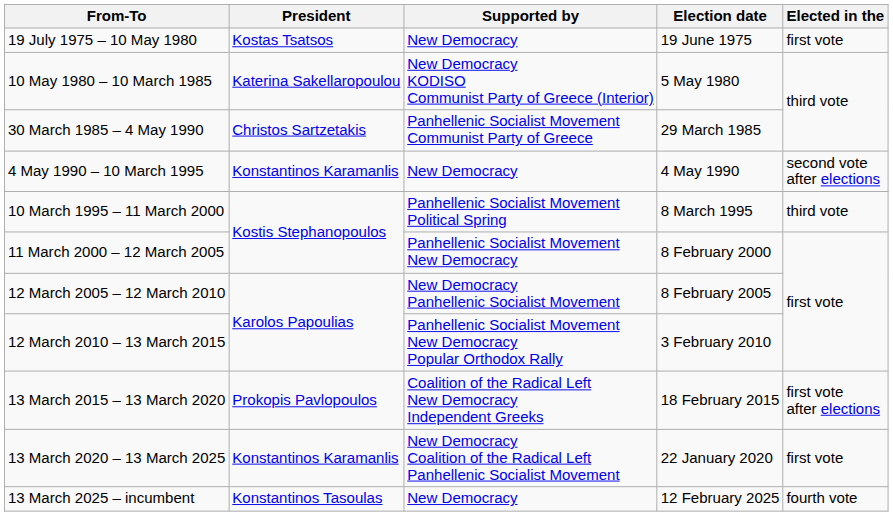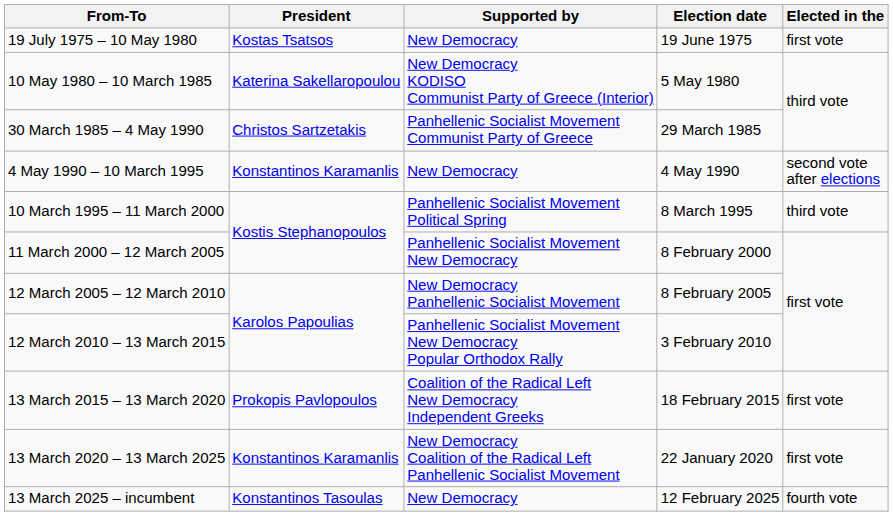13 March 2015 – 13 March 2020 | Elected in the: first vote after elections -> first vote
